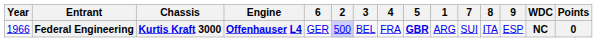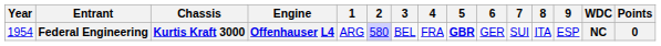columns swapped: 1 <-> 6
Federal Engineering | Year: 1966 -> 1954
Federal Engineering | 2: 500 -> 580
